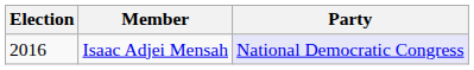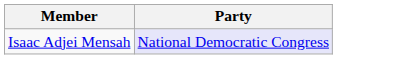- column: Election | 2016
